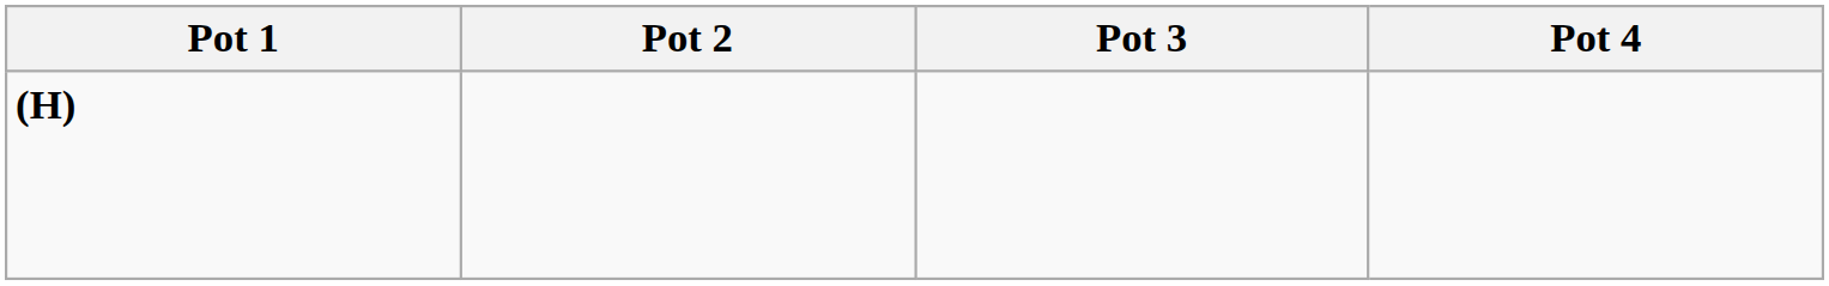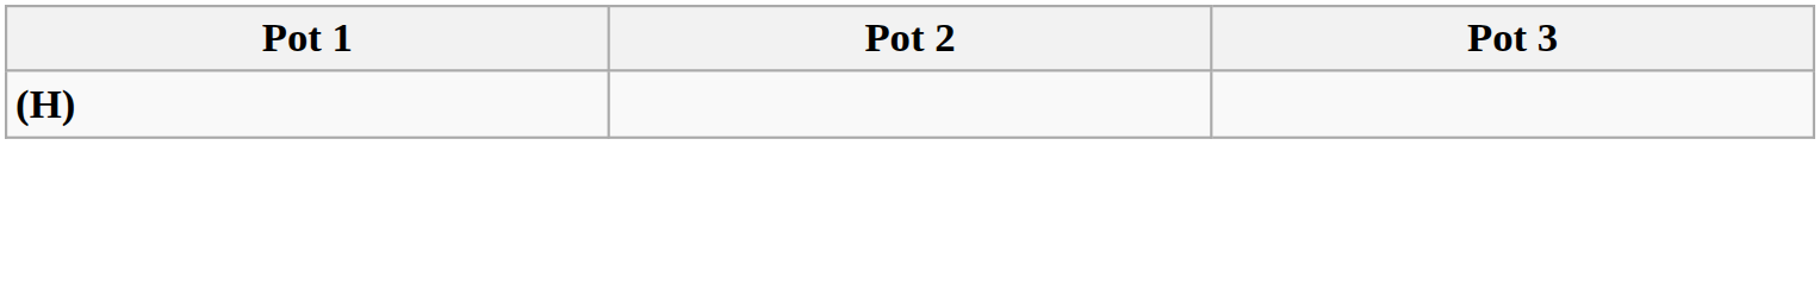- column: Pot 4
